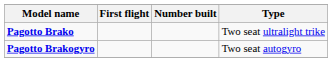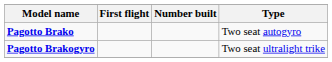Pagotto Brako | Type: Two seat ultralight trike -> Two seat autogyro
Pagotto Brakogyro | Type: Two seat autogyro -> Two seat ultralight trike
